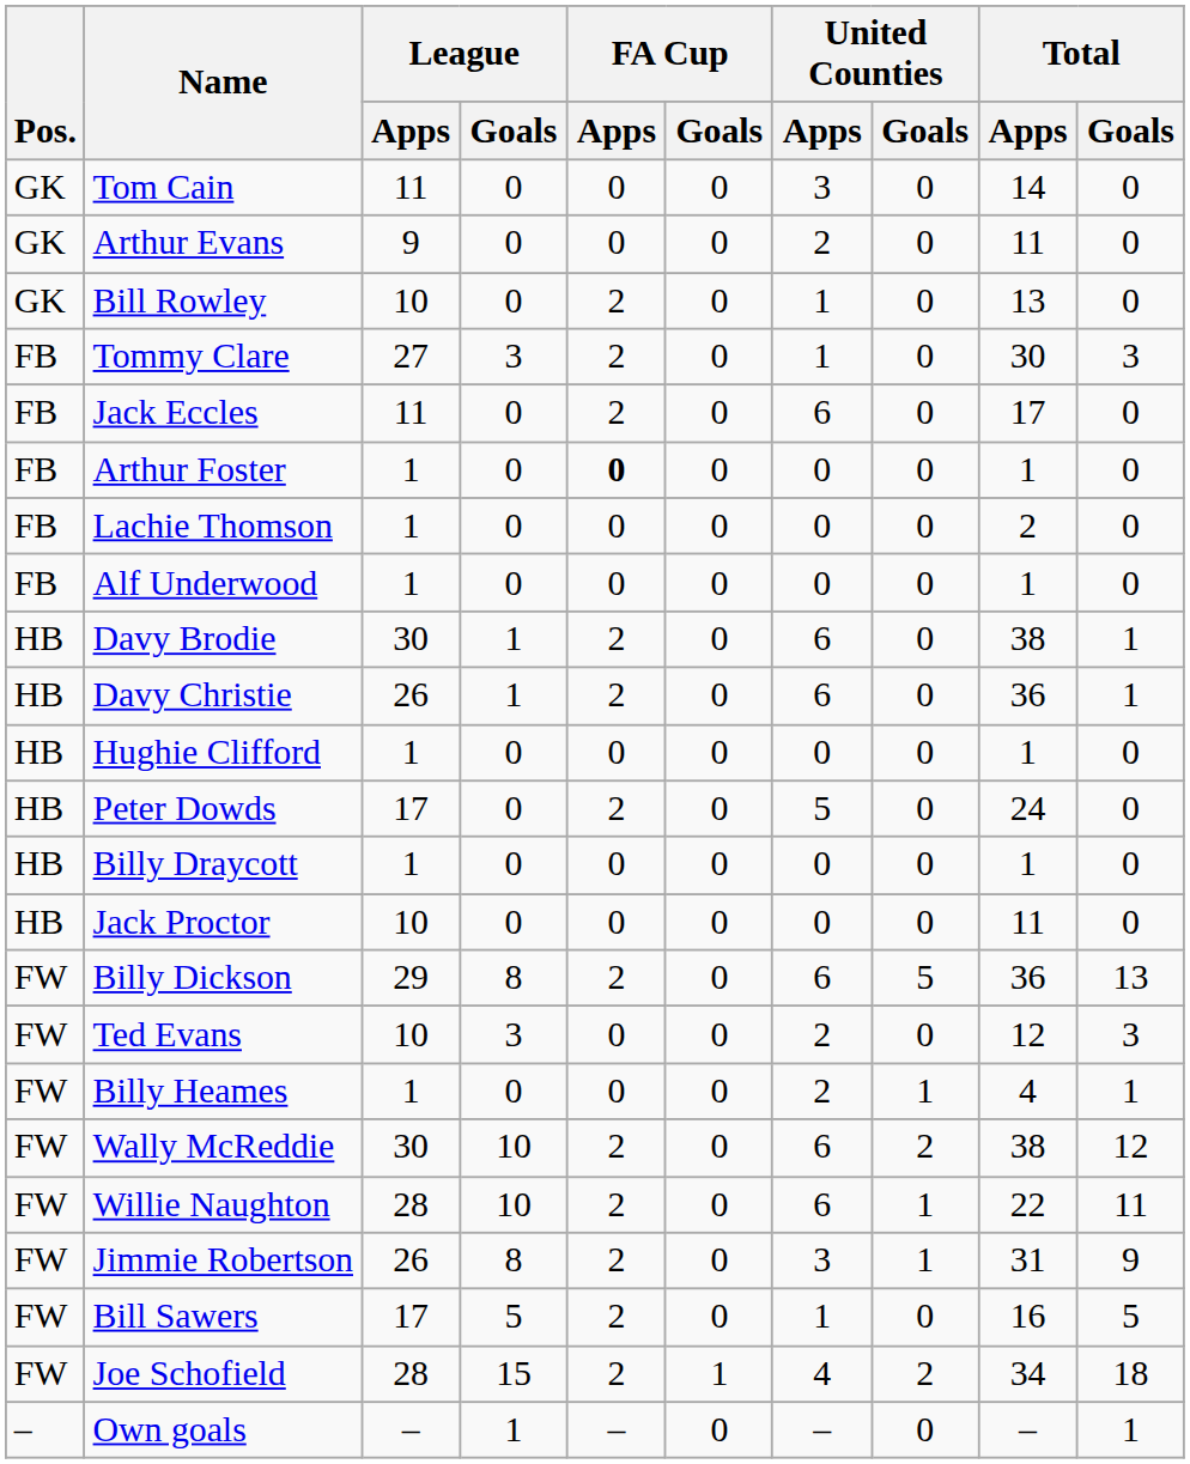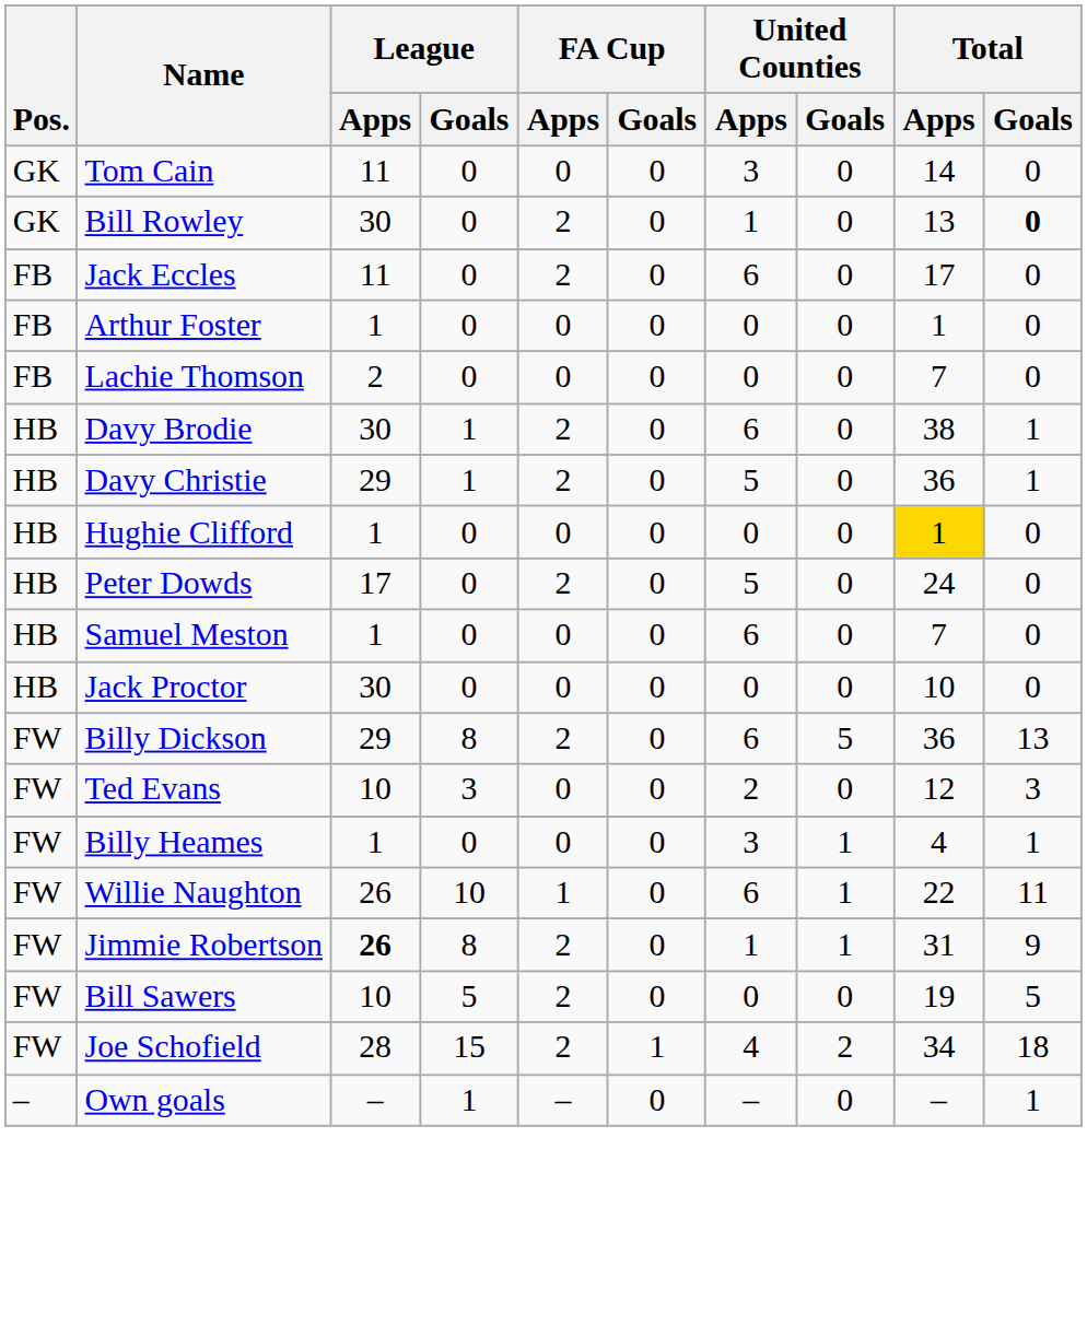- row: GK | Arthur Evans | 9 | 0 | 0 | 0 | 2 | 0 | 11 | 0
Bill Rowley | League / Apps: 10 -> 30
Bill Rowley | Total / Goals: normal -> bold
- row: FB | Tommy Clare | 27 | 3 | 2 | 0 | 1 | 0 | 30 | 3
Arthur Foster | FA Cup / Apps: bold -> normal
Lachie Thomson | League / Apps: 1 -> 2
Lachie Thomson | Total / Apps: 2 -> 7
- row: FB | Alf Underwood | 1 | 0 | 0 | 0 | 0 | 0 | 1 | 0
Davy Christie | League / Apps: 26 -> 29
Davy Christie | United Counties / Apps: 6 -> 5
Hughie Clifford | Total / Apps: no background -> gold background
- row: HB | Billy Draycott | 1 | 0 | 0 | 0 | 0 | 0 | 1 | 0
+ row: HB | Samuel Meston | 1 | 0 | 0 | 0 | 6 | 0 | 7 | 0
Jack Proctor | League / Apps: 10 -> 30
Jack Proctor | Total / Apps: 11 -> 10
Billy Heames | United Counties / Apps: 2 -> 3
- row: FW | Wally McReddie | 30 | 10 | 2 | 0 | 6 | 2 | 38 | 12
Willie Naughton | League / Apps: 28 -> 26
Willie Naughton | FA Cup / Apps: 2 -> 1
Jimmie Robertson | League / Apps: normal -> bold
Jimmie Robertson | United Counties / Apps: 3 -> 1
Bill Sawers | League / Apps: 17 -> 10
Bill Sawers | United Counties / Apps: 1 -> 0
Bill Sawers | Total / Apps: 16 -> 19
